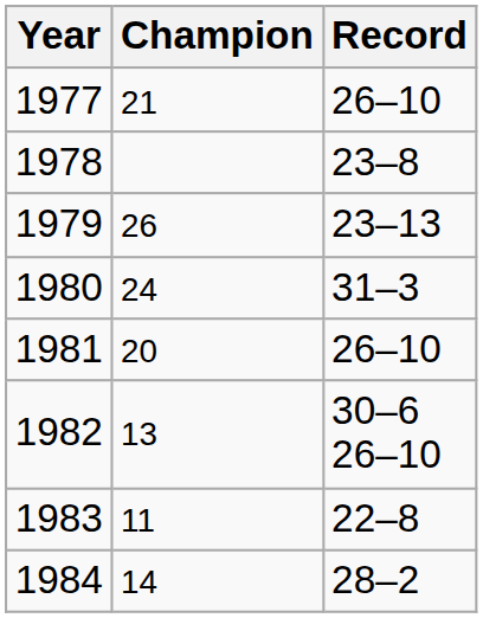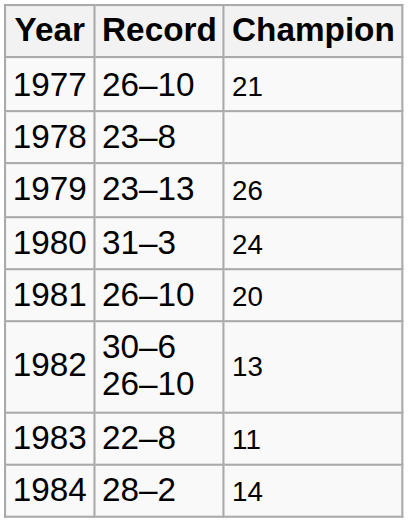columns swapped: Champion <-> Record
